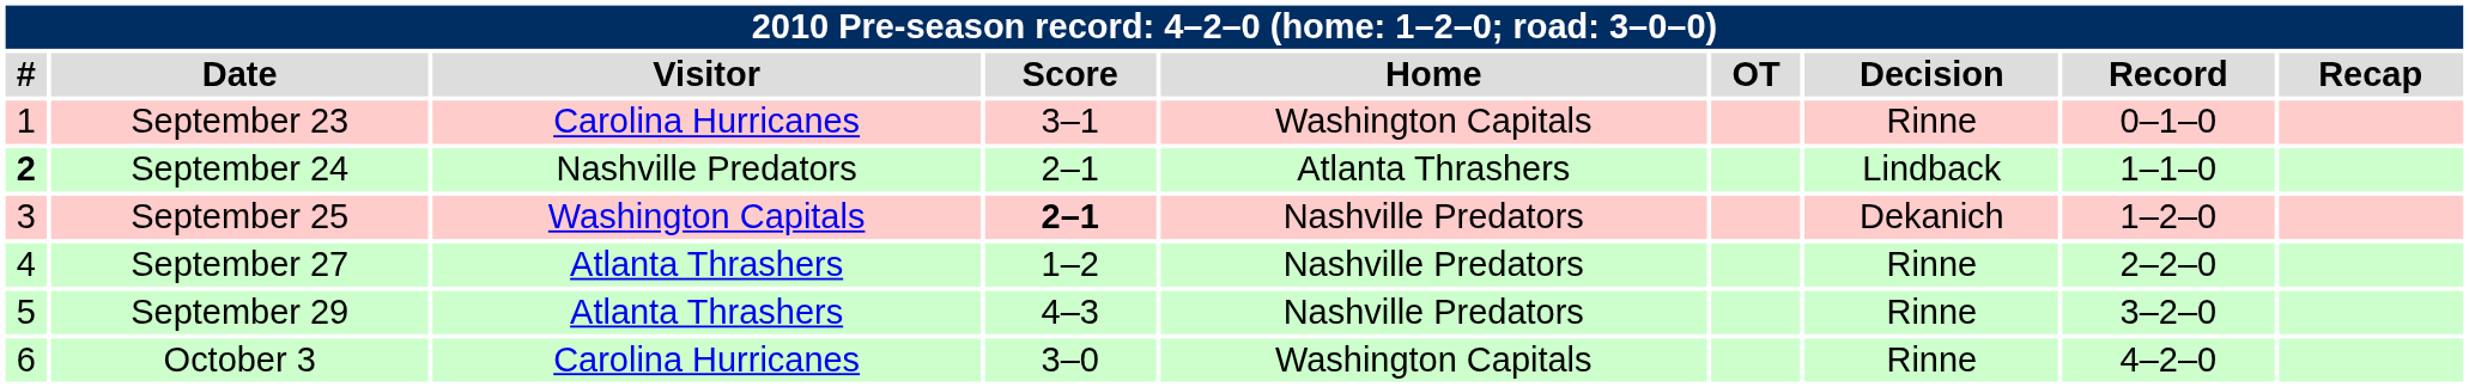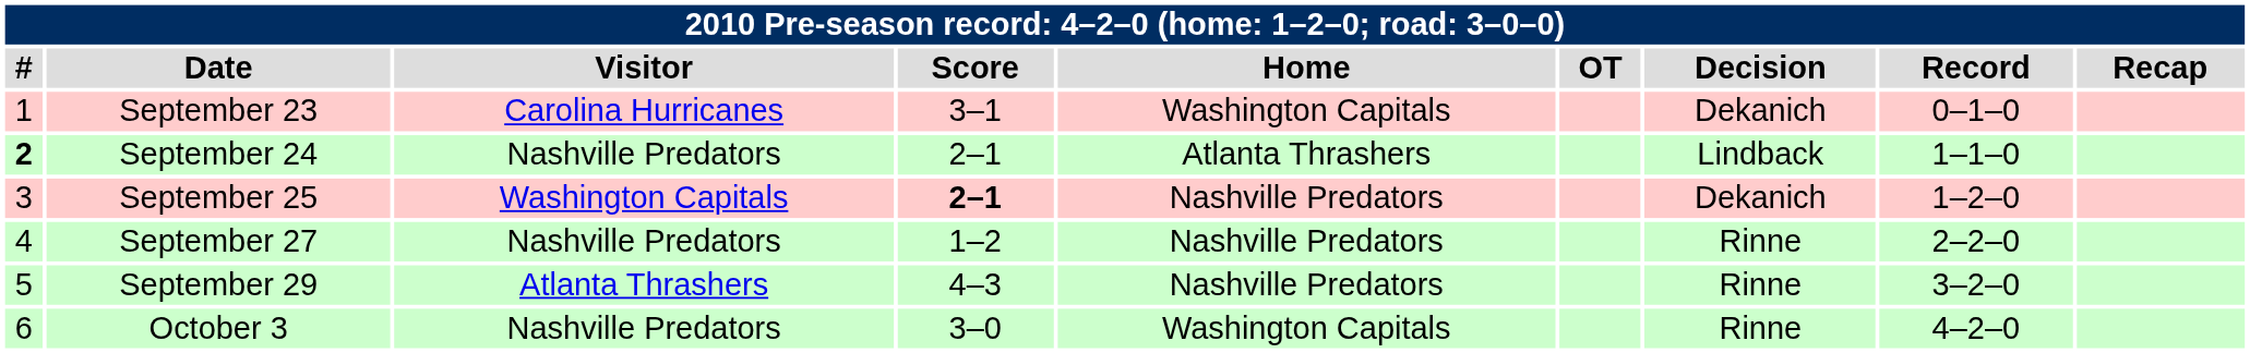September 23 | Decision: Rinne -> Dekanich
September 27 | Visitor: Atlanta Thrashers -> Nashville Predators
October 3 | Visitor: Carolina Hurricanes -> Nashville Predators
